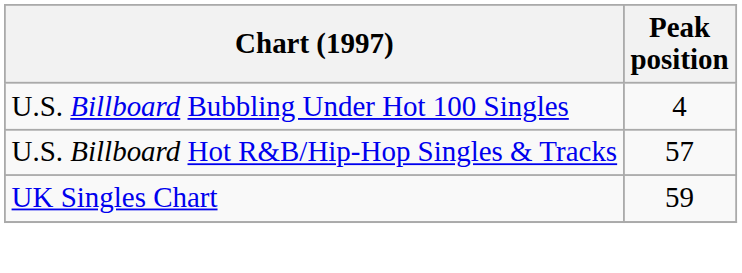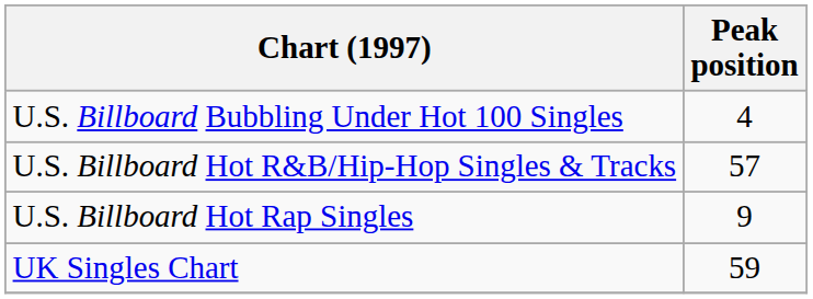+ row: U.S. Billboard Hot Rap Singles | 9
